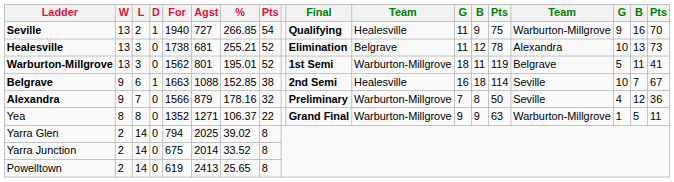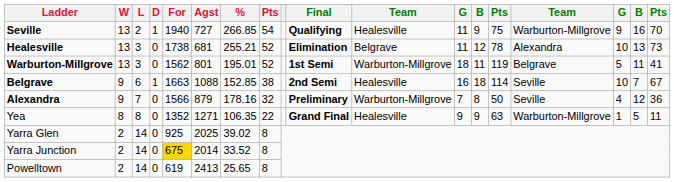Yea | %: 106.37 -> 106.35
Yea | column 11: Warburton-Millgrove -> Healesville
Yarra Glen | For: 794 -> 925
Yarra Junction | For: no background -> gold background
